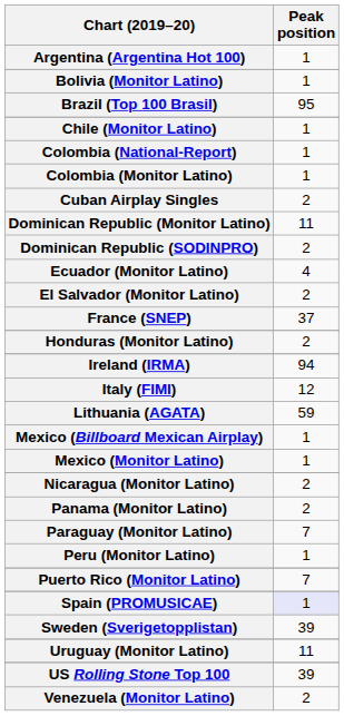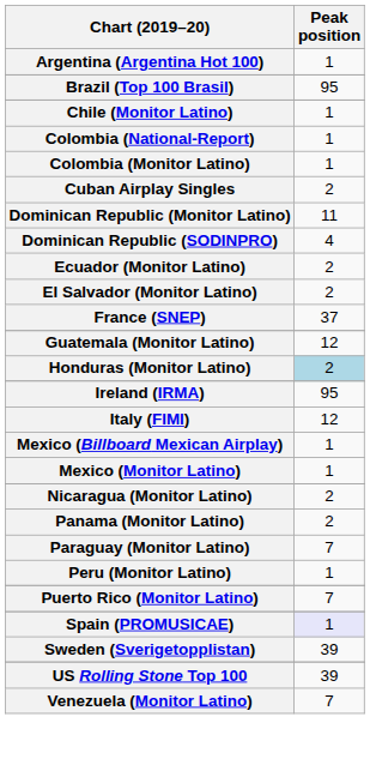- row: Bolivia (Monitor Latino) | 1
Dominican Republic (SODINPRO) | Peak position: 2 -> 4
Ecuador (Monitor Latino) | Peak position: 4 -> 2
+ row: Guatemala (Monitor Latino) | 12
Honduras (Monitor Latino) | Peak position: no background -> lightblue background
Ireland (IRMA) | Peak position: 94 -> 95
- row: Lithuania (AGATA) | 59
- row: Uruguay (Monitor Latino) | 11
Venezuela (Monitor Latino) | Peak position: 2 -> 7
